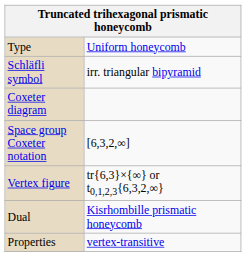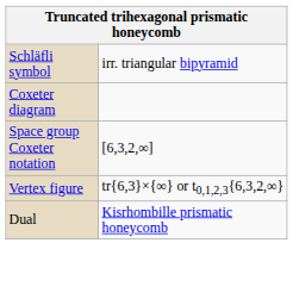- row: Type | Uniform honeycomb
- row: Properties | vertex-transitive
